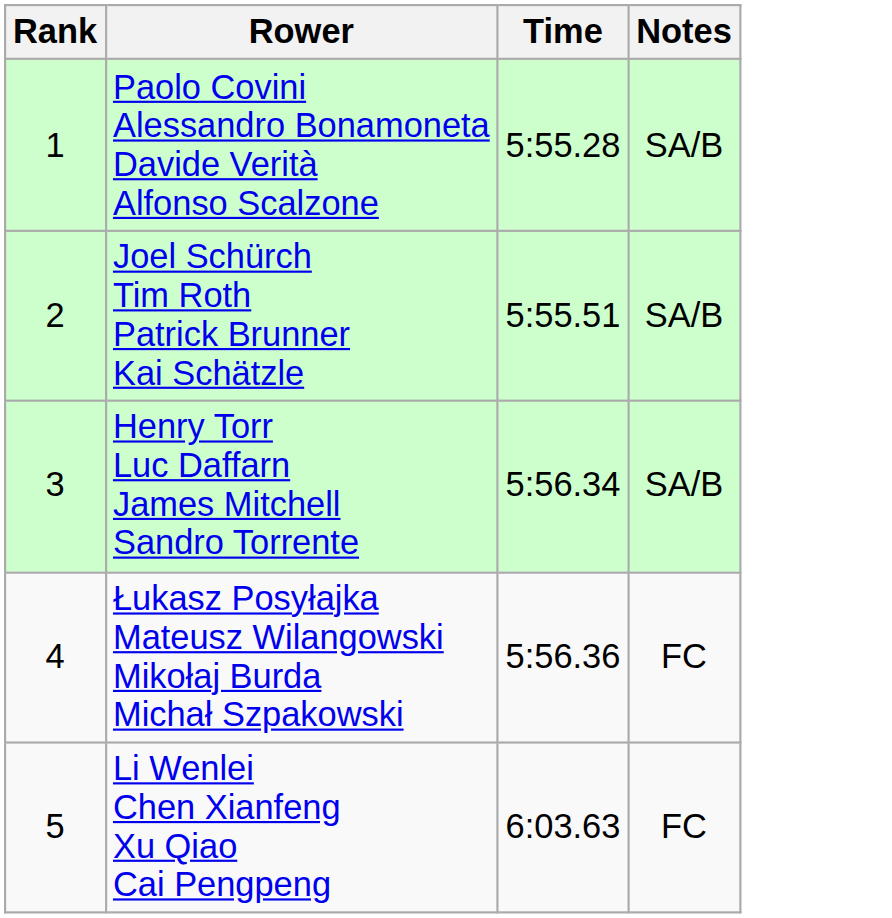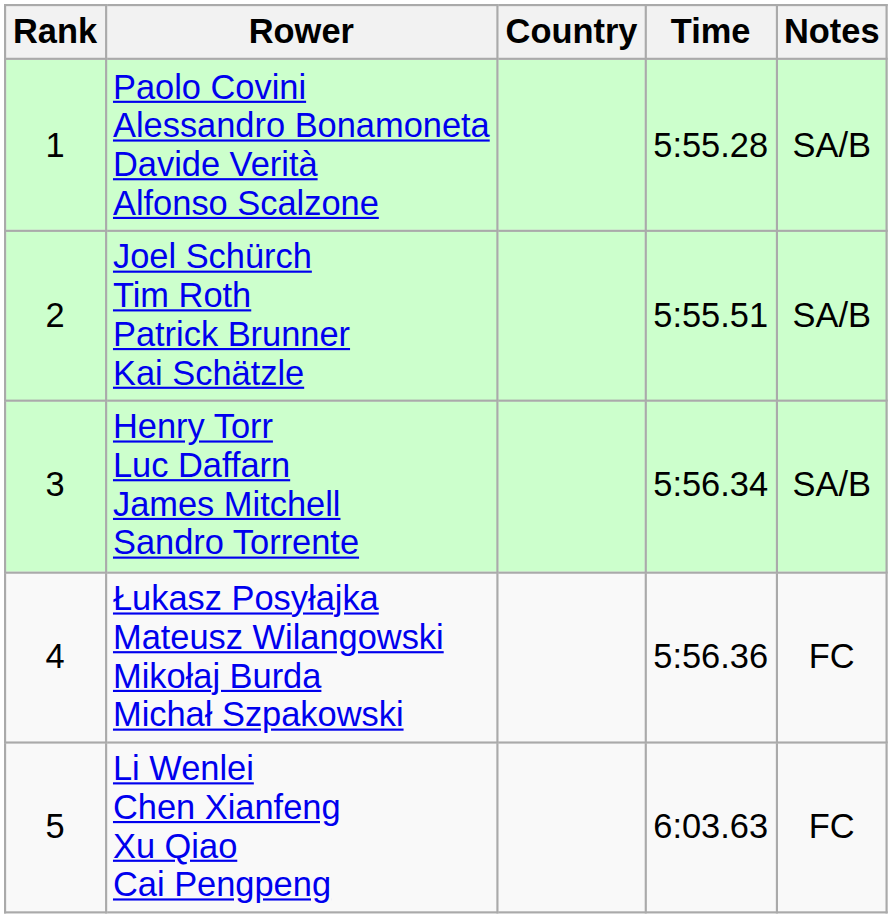+ column: Country
